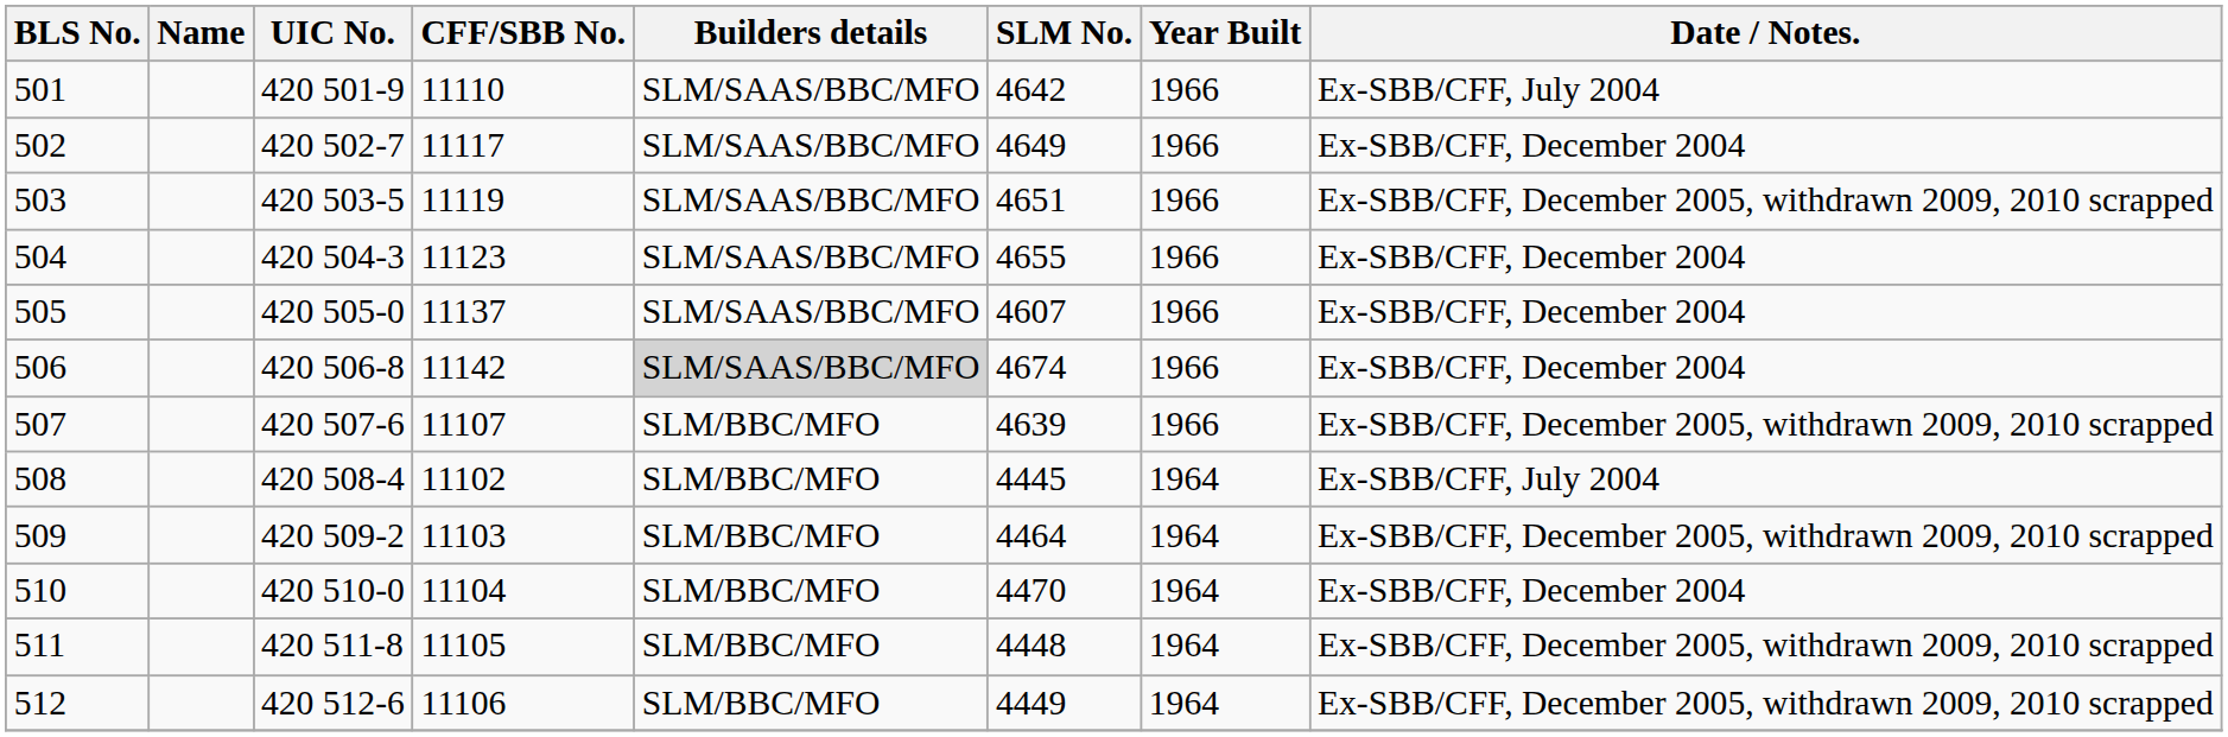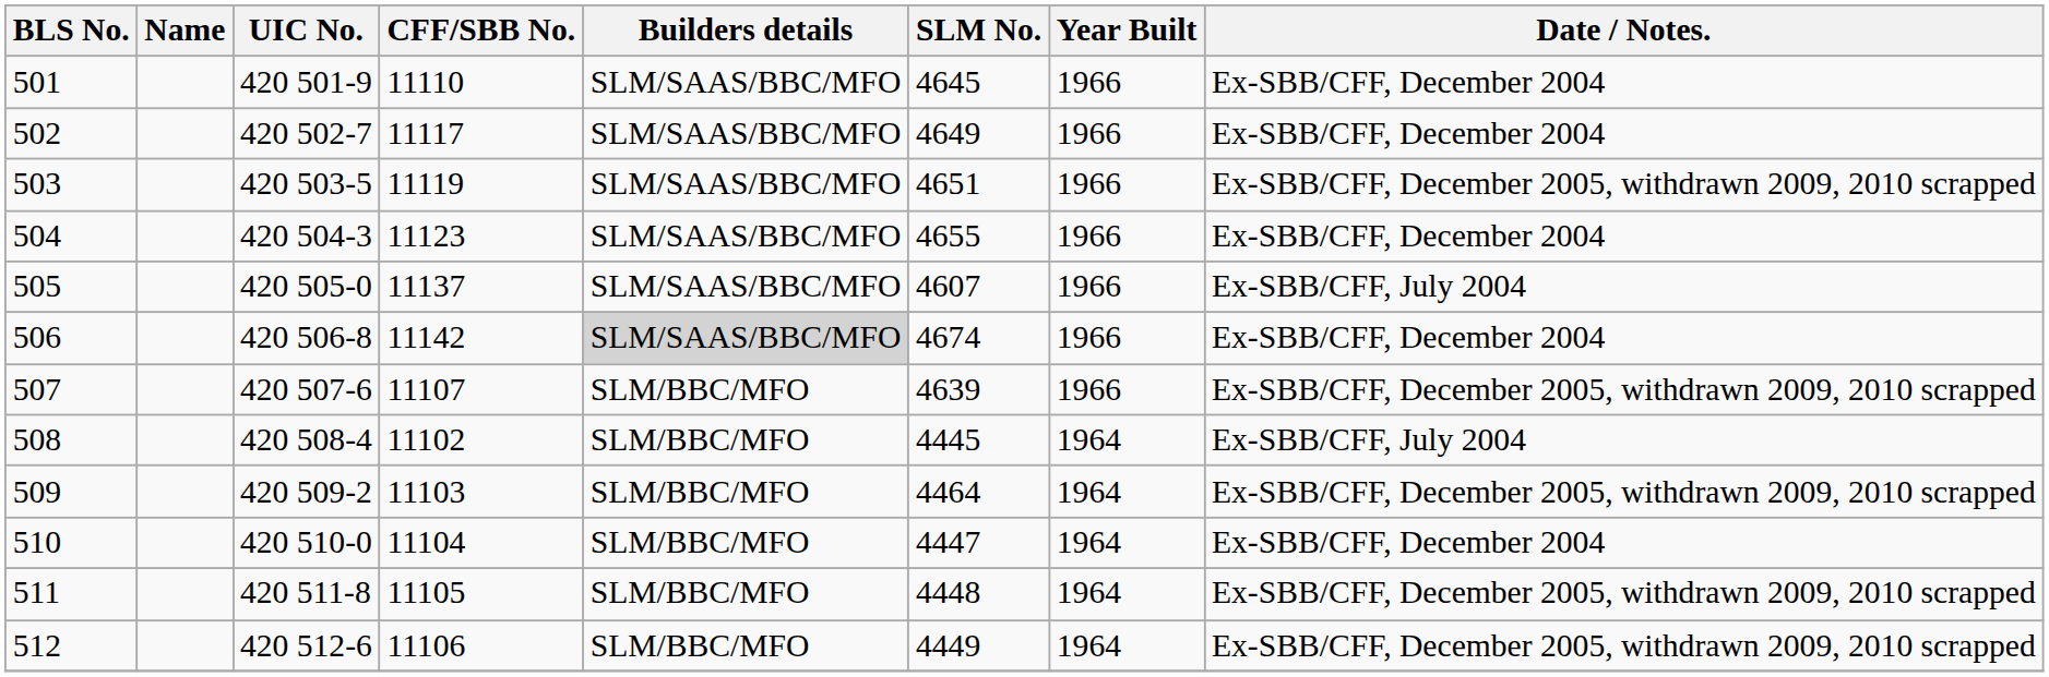501 | SLM No.: 4642 -> 4645
501 | Date / Notes.: Ex-SBB/CFF, July 2004 -> Ex-SBB/CFF, December 2004
505 | Date / Notes.: Ex-SBB/CFF, December 2004 -> Ex-SBB/CFF, July 2004
510 | SLM No.: 4470 -> 4447
